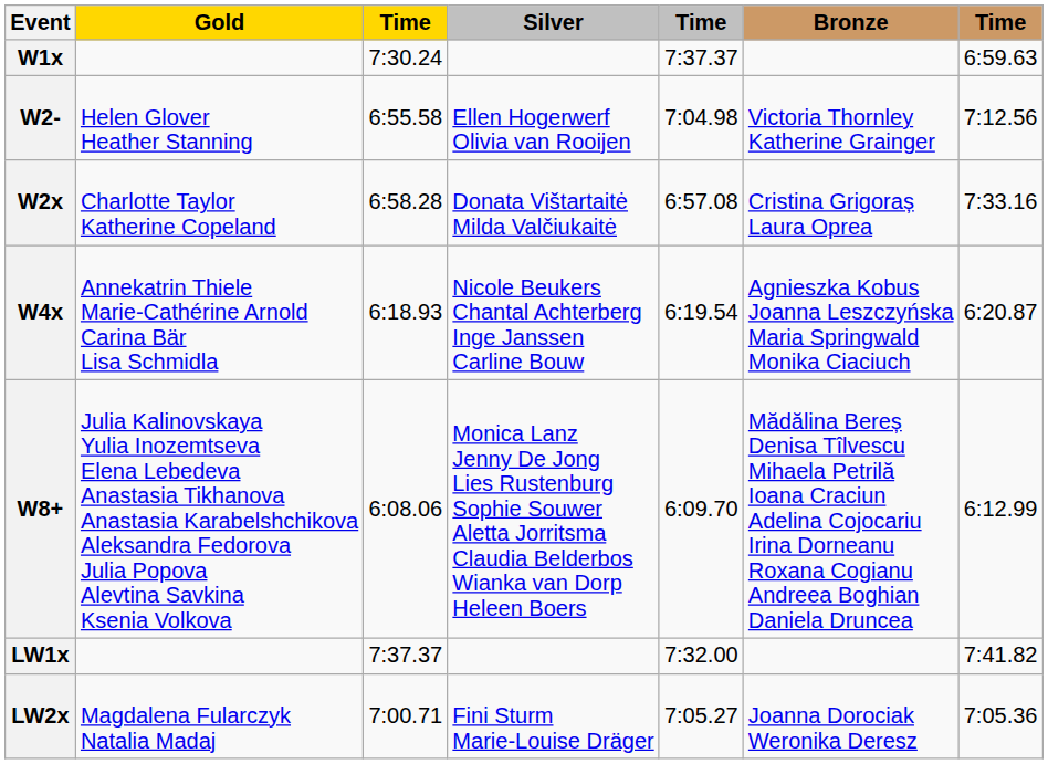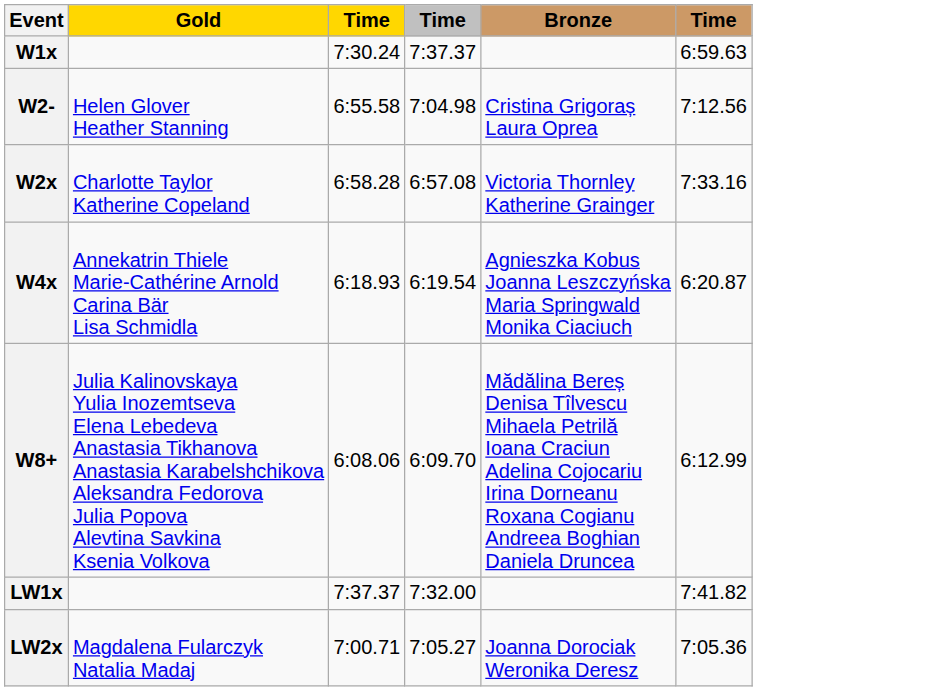- column: Silver | Ellen Hogerwerf Olivia van Rooijen | Donata Vištartaitė Milda Valčiukaitė | Nicole Beukers Chantal Achterberg Inge Janssen Carline Bouw | Monica Lanz Jenny De Jong Lies Rustenburg Sophie Souwer Aletta Jorritsma Claudia Belderbos Wianka van Dorp Heleen Boers | Fini Sturm Marie-Louise Dräger
W2- | Bronze: Victoria Thornley Katherine Grainger -> Cristina Grigoraș Laura Oprea
W2x | Bronze: Cristina Grigoraș Laura Oprea -> Victoria Thornley Katherine Grainger
